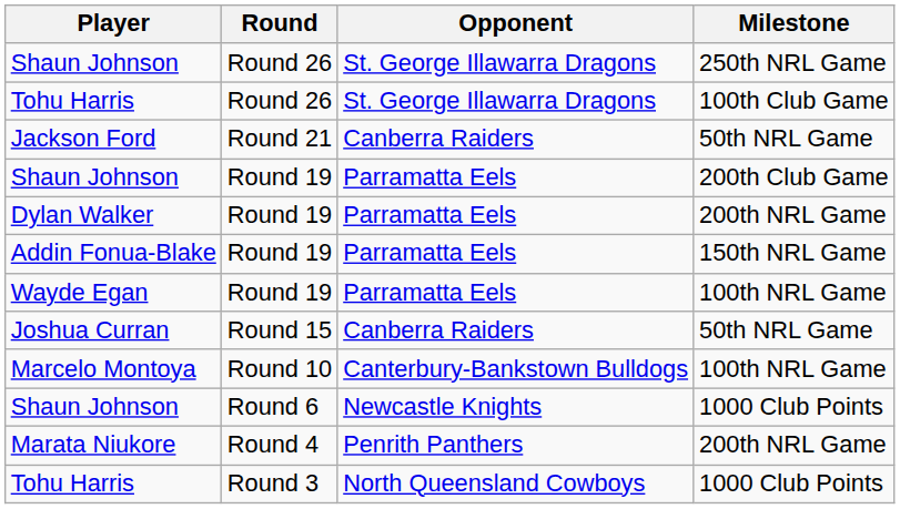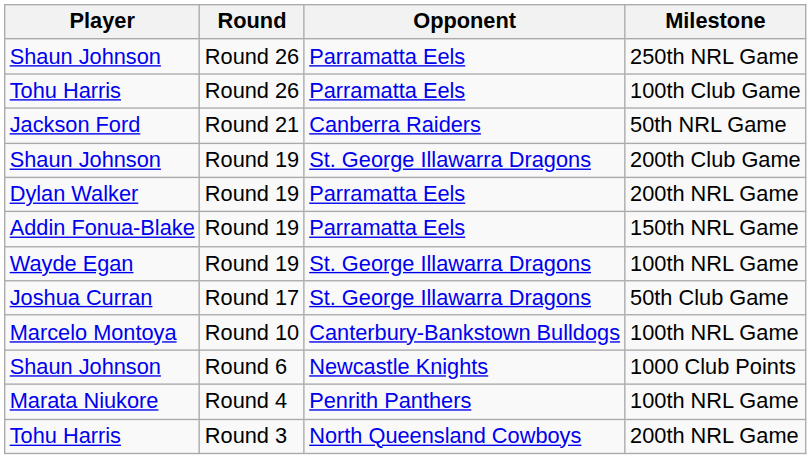Shaun Johnson / Round 26 | Opponent: St. George Illawarra Dragons -> Parramatta Eels
Tohu Harris / Round 26 | Opponent: St. George Illawarra Dragons -> Parramatta Eels
Shaun Johnson / Round 19 | Opponent: Parramatta Eels -> St. George Illawarra Dragons
Wayde Egan | Opponent: Parramatta Eels -> St. George Illawarra Dragons
+ row: Joshua Curran | Round 17 | St. George Illawarra Dragons | 50th Club Game
- row: Joshua Curran | Round 15 | Canberra Raiders | 50th NRL Game
Marata Niukore | Milestone: 200th NRL Game -> 100th NRL Game
Tohu Harris / Round 3 | Milestone: 1000 Club Points -> 200th NRL Game
